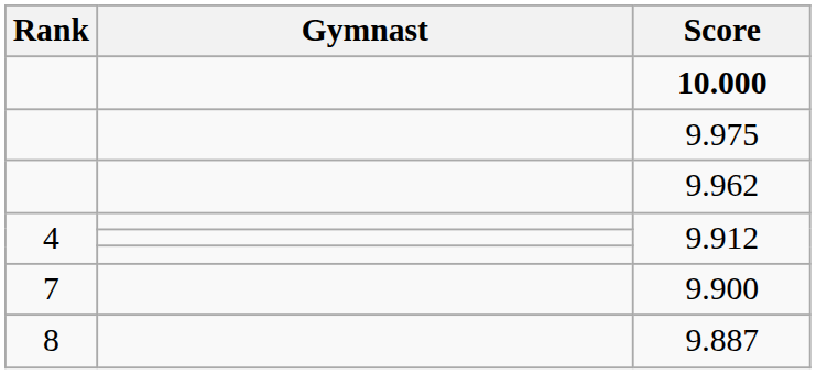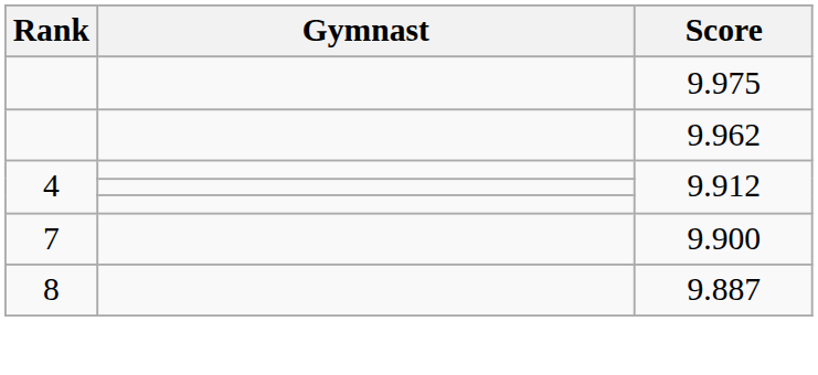- row: 10.000
